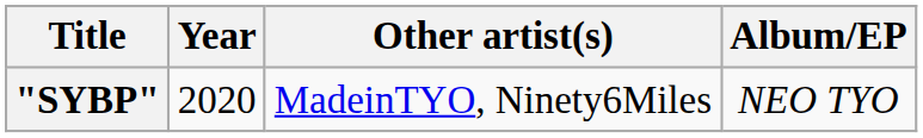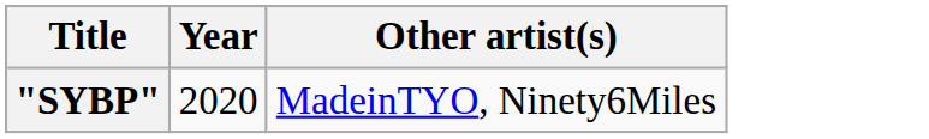- column: Album/EP | NEO TYO
